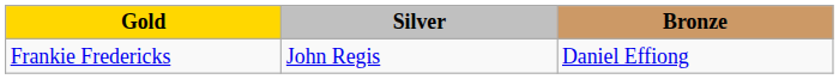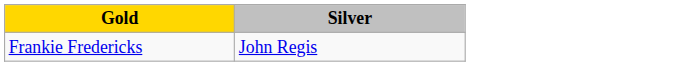- column: Bronze | Daniel Effiong
